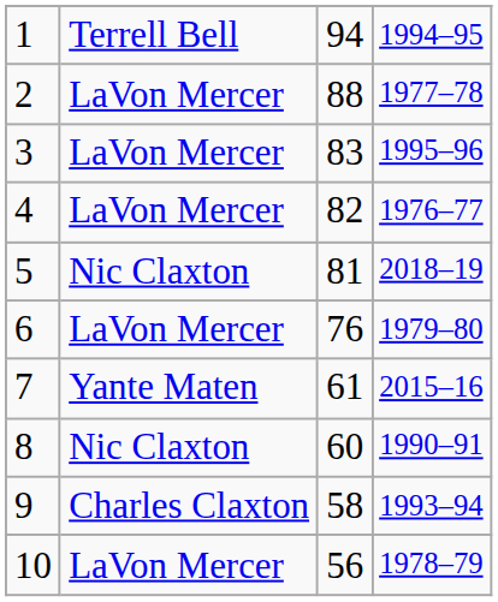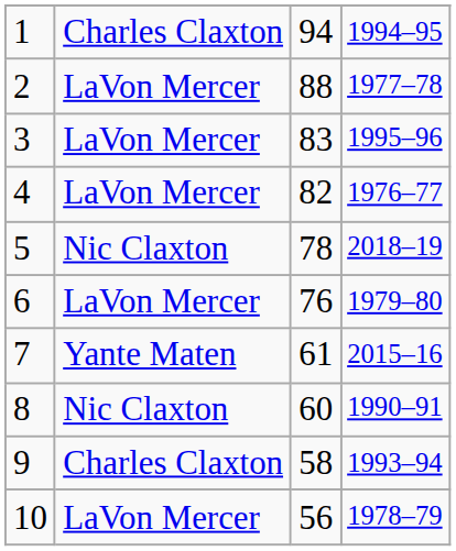1 | column 2: Terrell Bell -> Charles Claxton
5 | column 3: 81 -> 78
